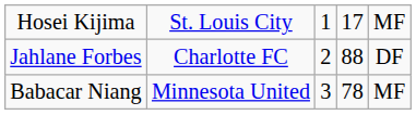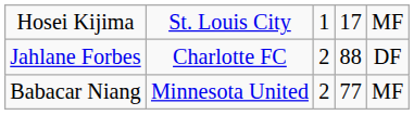Babacar Niang | column 3: 3 -> 2
Babacar Niang | column 4: 78 -> 77
